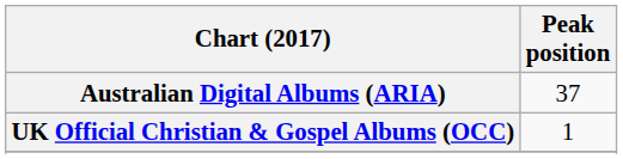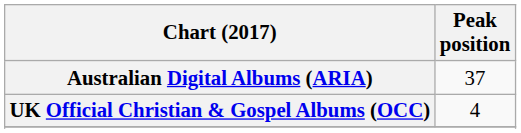UK Official Christian & Gospel Albums (OCC) | Peak position: 1 -> 4
